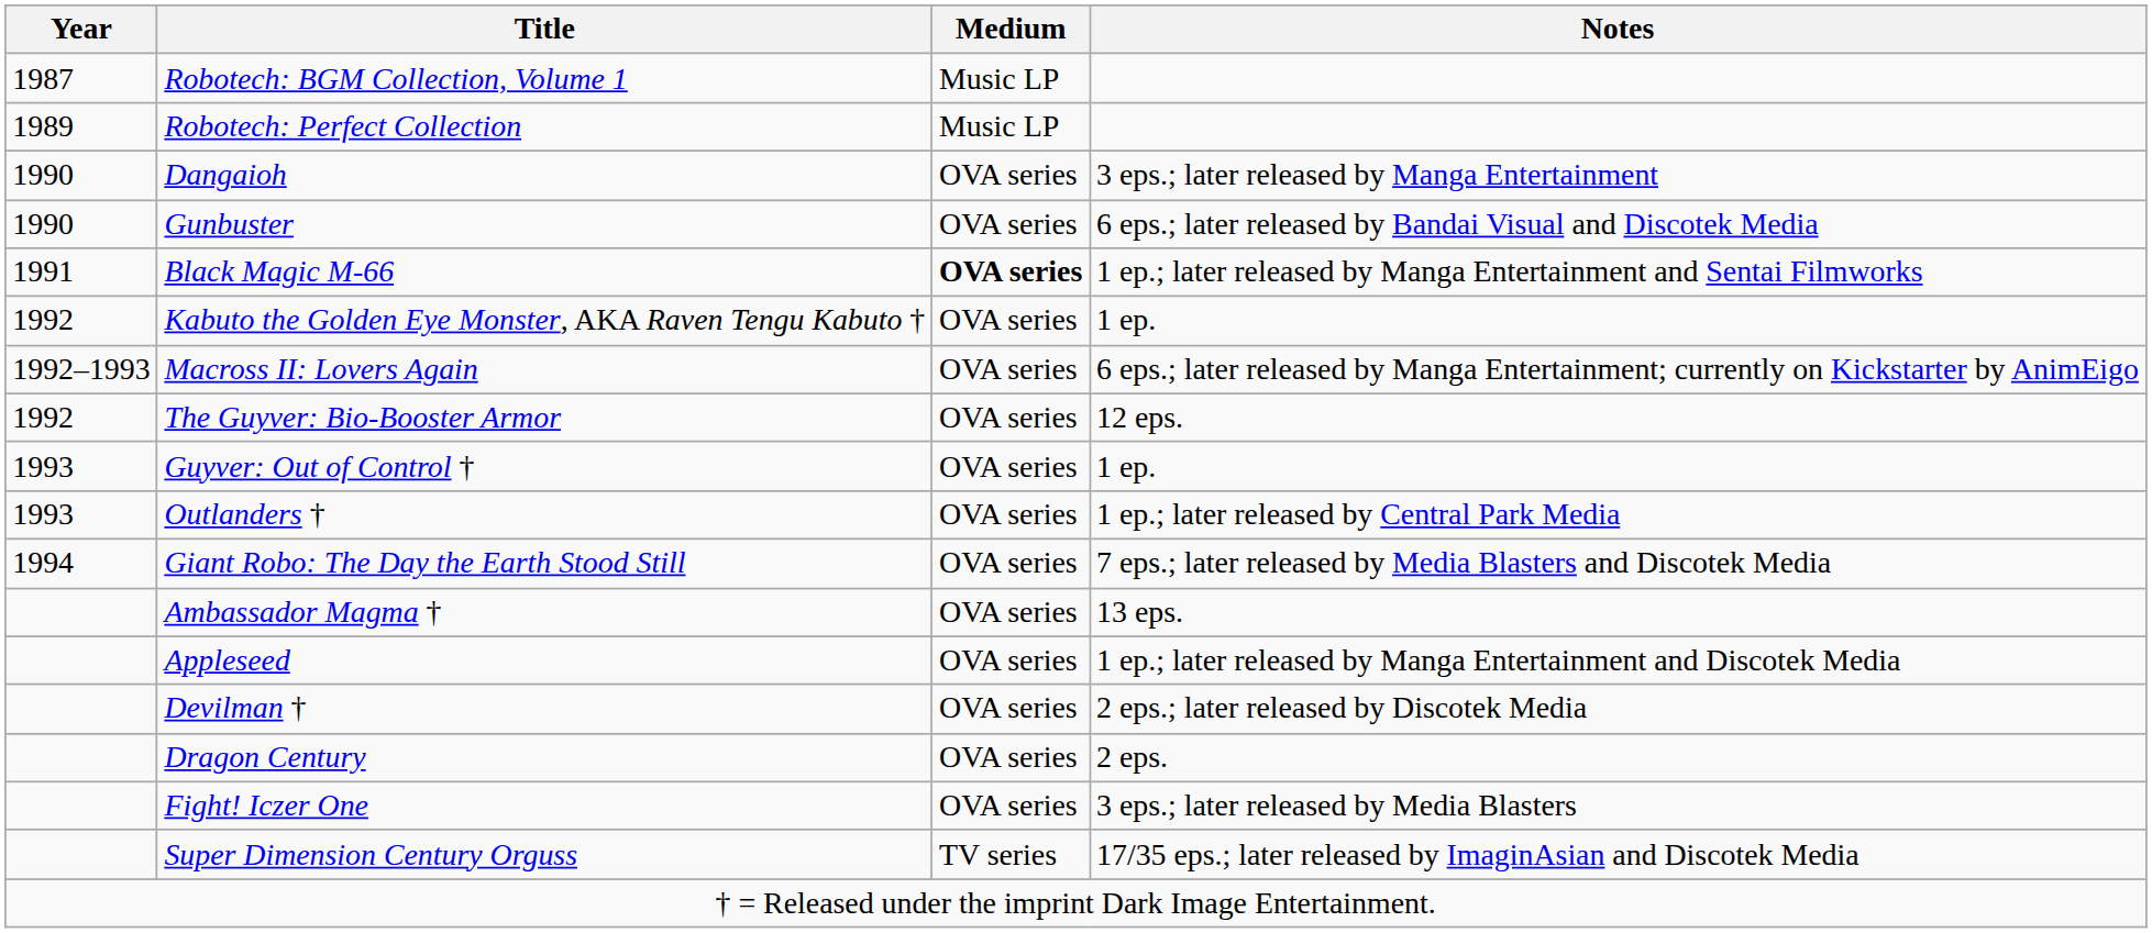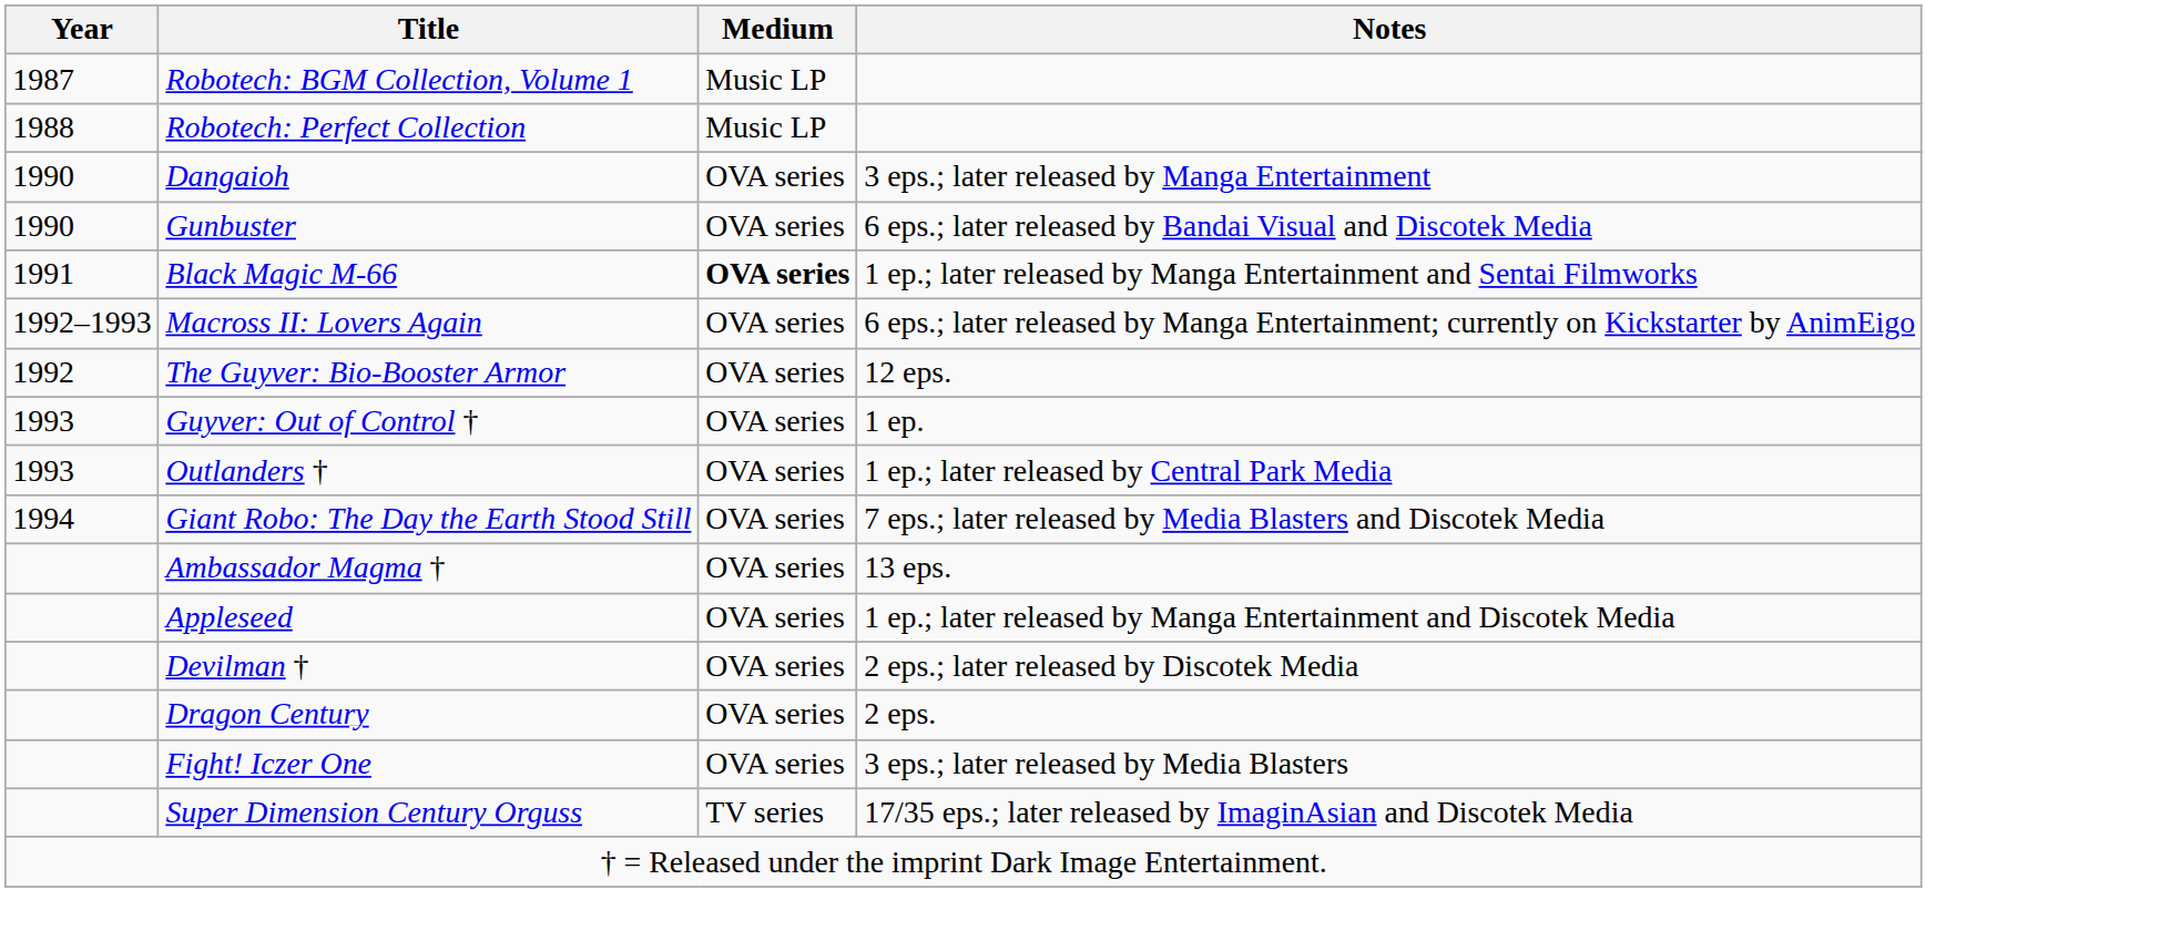Robotech: Perfect Collection | Year: 1989 -> 1988
- row: 1992 | Kabuto the Golden Eye Monster, AKA Raven Tengu Kabuto † | OVA series | 1 ep.
